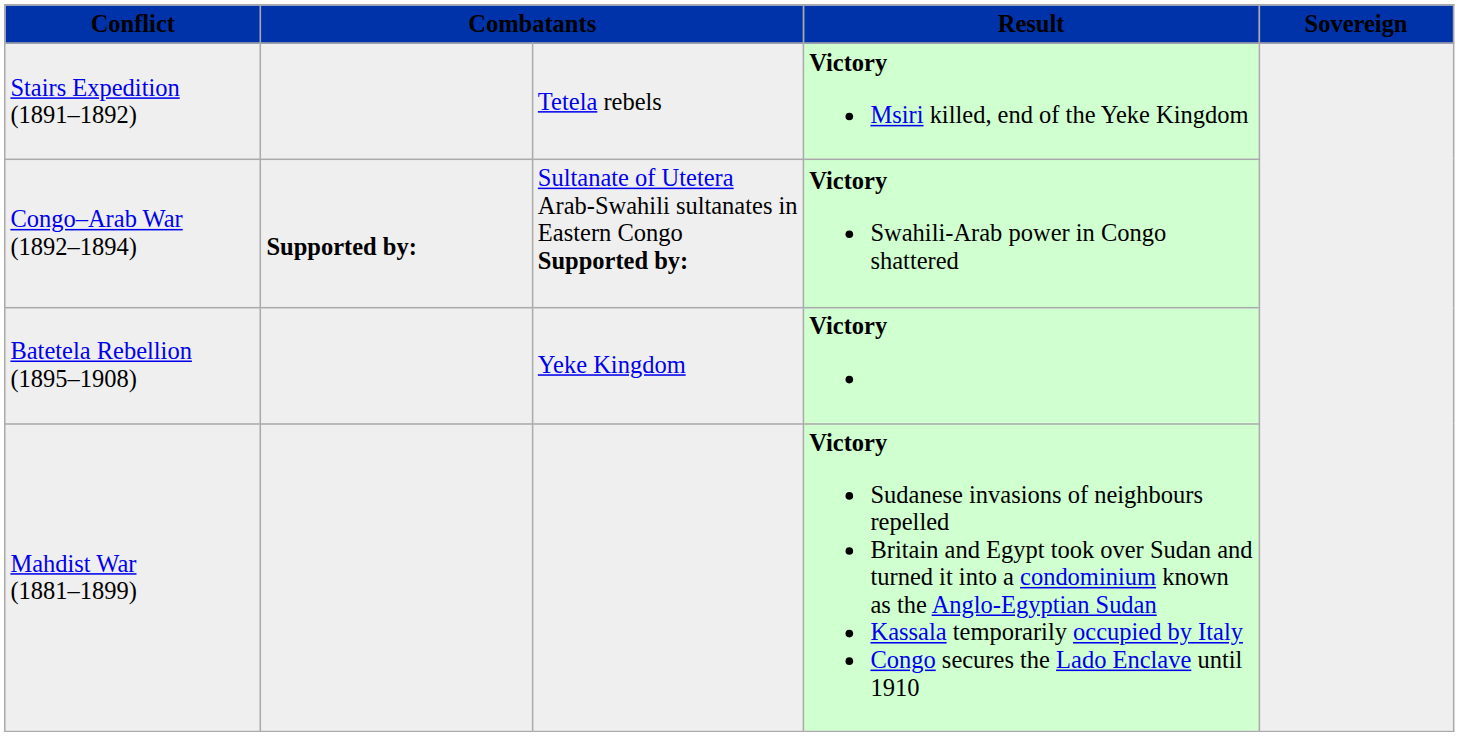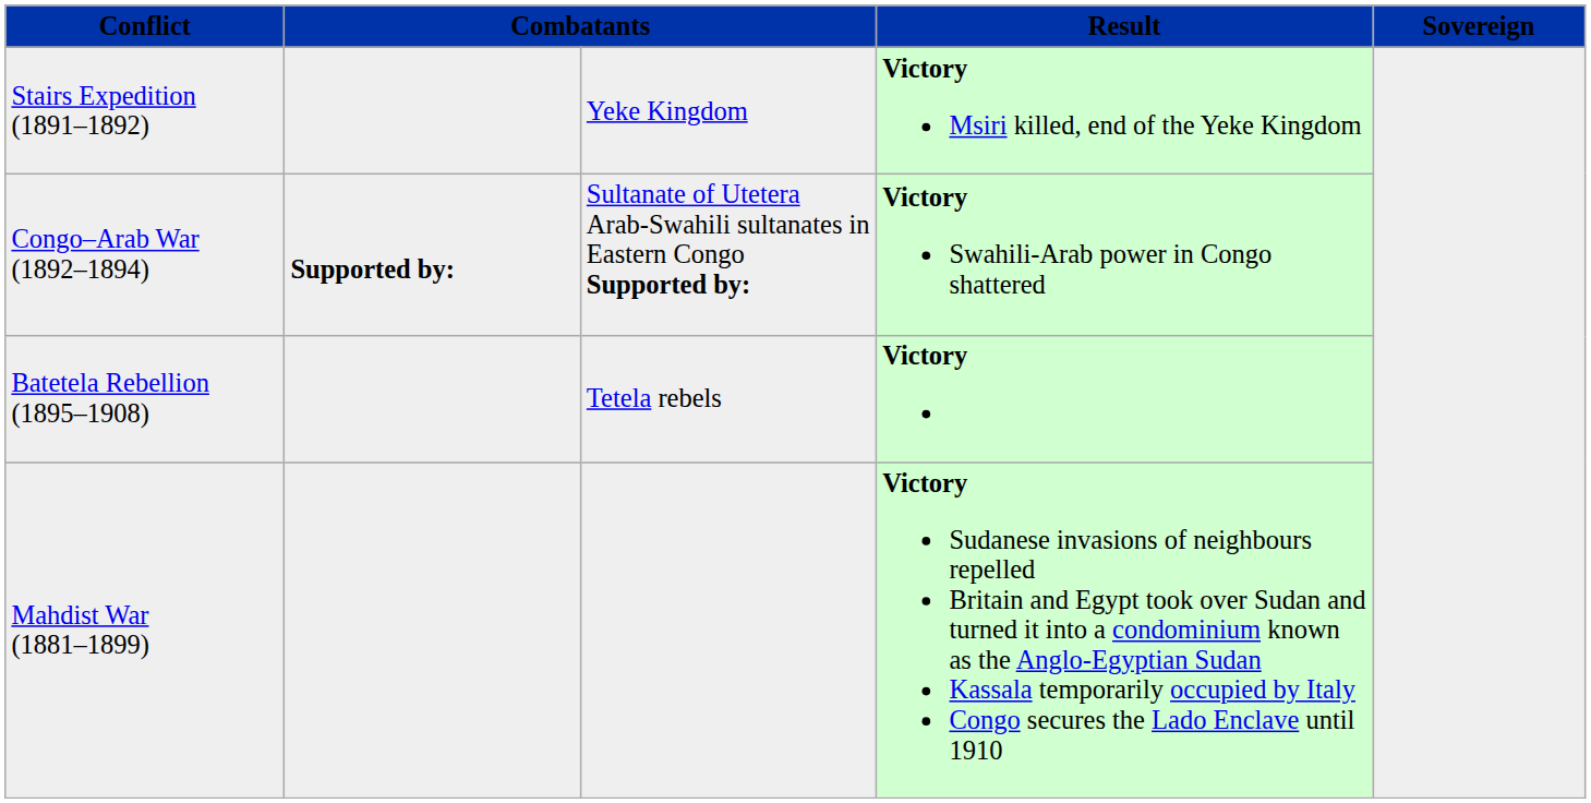Stairs Expedition (1891–1892) | column 3: Tetela rebels -> Yeke Kingdom
Batetela Rebellion (1895–1908) | column 3: Yeke Kingdom -> Tetela rebels
